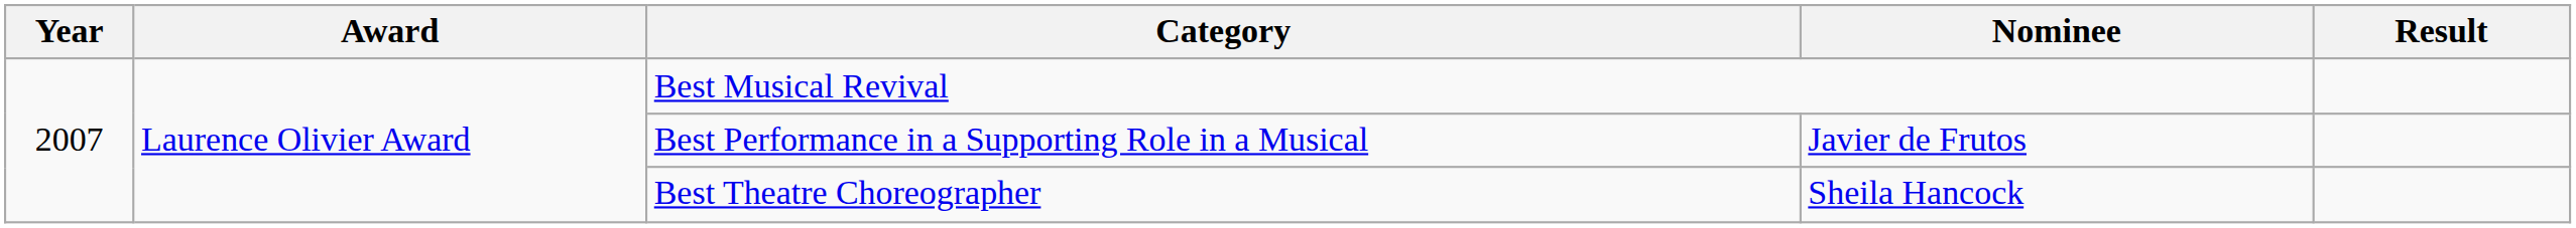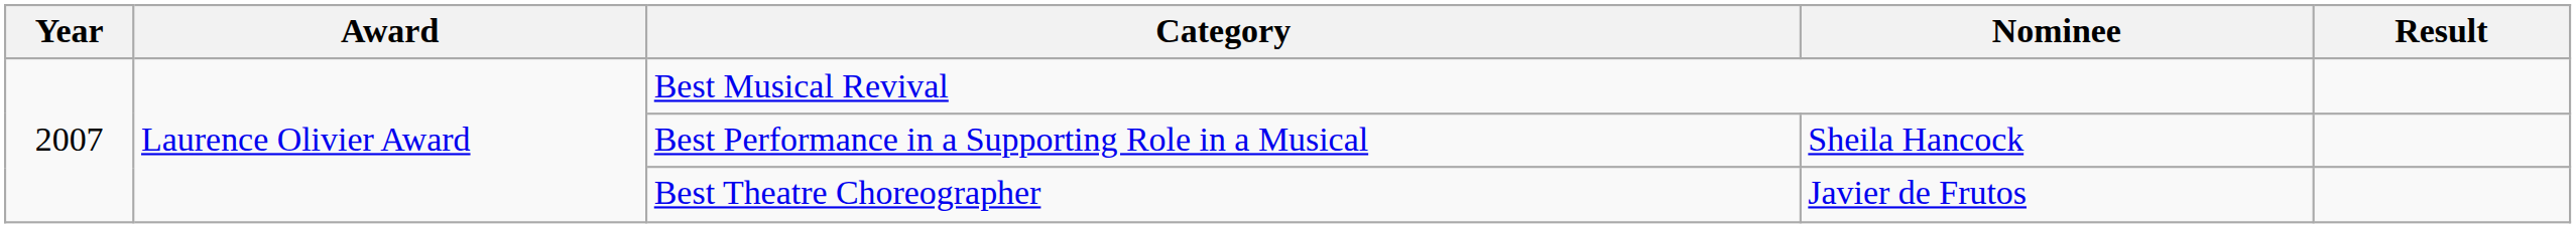Best Performance in a Supporting Role in a Musical | Nominee: Javier de Frutos -> Sheila Hancock
Best Theatre Choreographer | Nominee: Sheila Hancock -> Javier de Frutos
